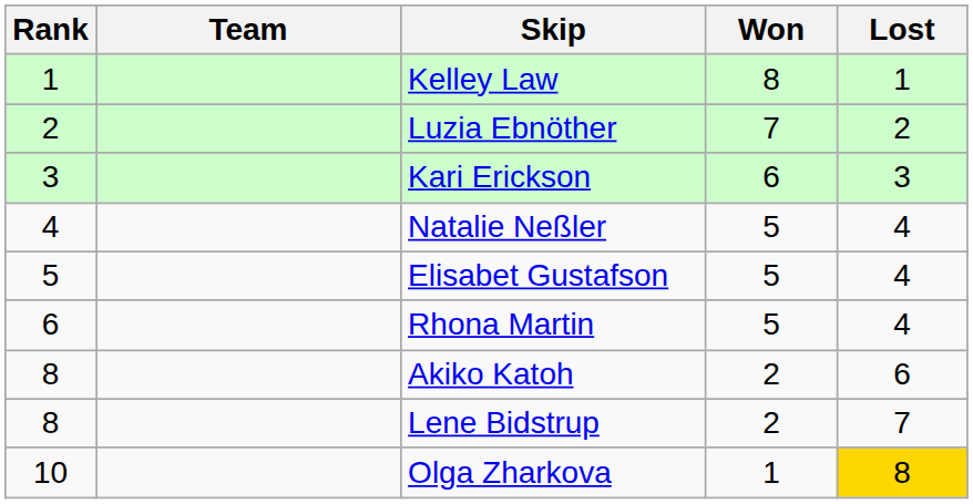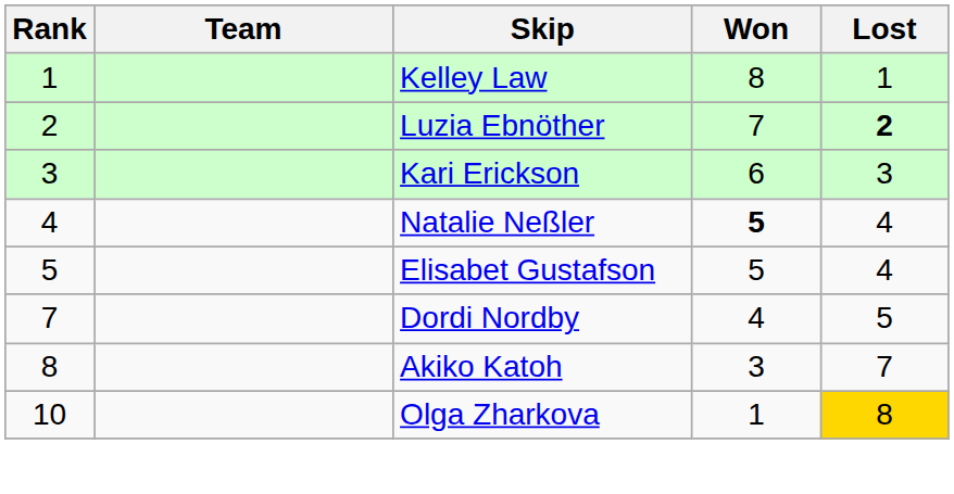Luzia Ebnöther | Lost: normal -> bold
Natalie Neßler | Won: normal -> bold
- row: 6 | Rhona Martin | 5 | 4
+ row: 7 | Dordi Nordby | 4 | 5
Akiko Katoh | Won: 2 -> 3
Akiko Katoh | Lost: 6 -> 7
- row: 8 | Lene Bidstrup | 2 | 7
